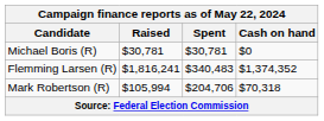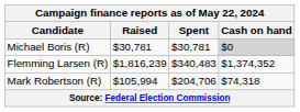Michael Boris (R) | Cash on hand: no background -> lightgrey background
Flemming Larsen (R) | Raised: $1,816,241 -> $1,816,239
Mark Robertson (R) | Cash on hand: $70,318 -> $74,318
